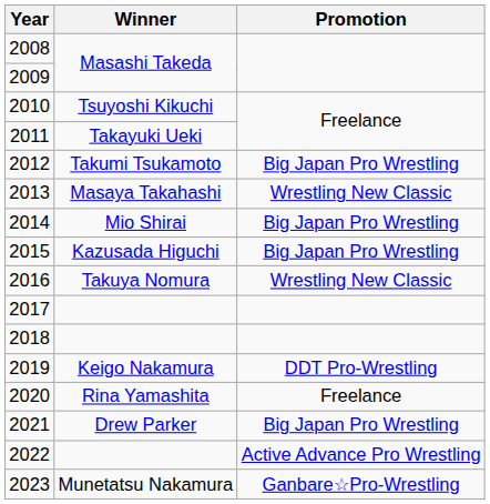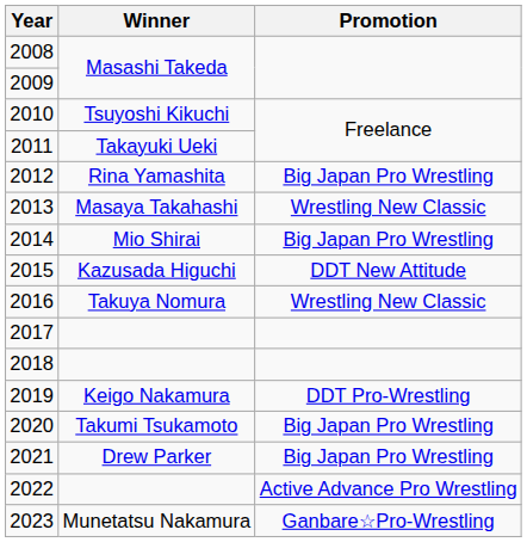2012 | Winner: Takumi Tsukamoto -> Rina Yamashita
2015 | Promotion: Big Japan Pro Wrestling -> DDT New Attitude
2020 | Winner: Rina Yamashita -> Takumi Tsukamoto
2020 | Promotion: Freelance -> Big Japan Pro Wrestling
